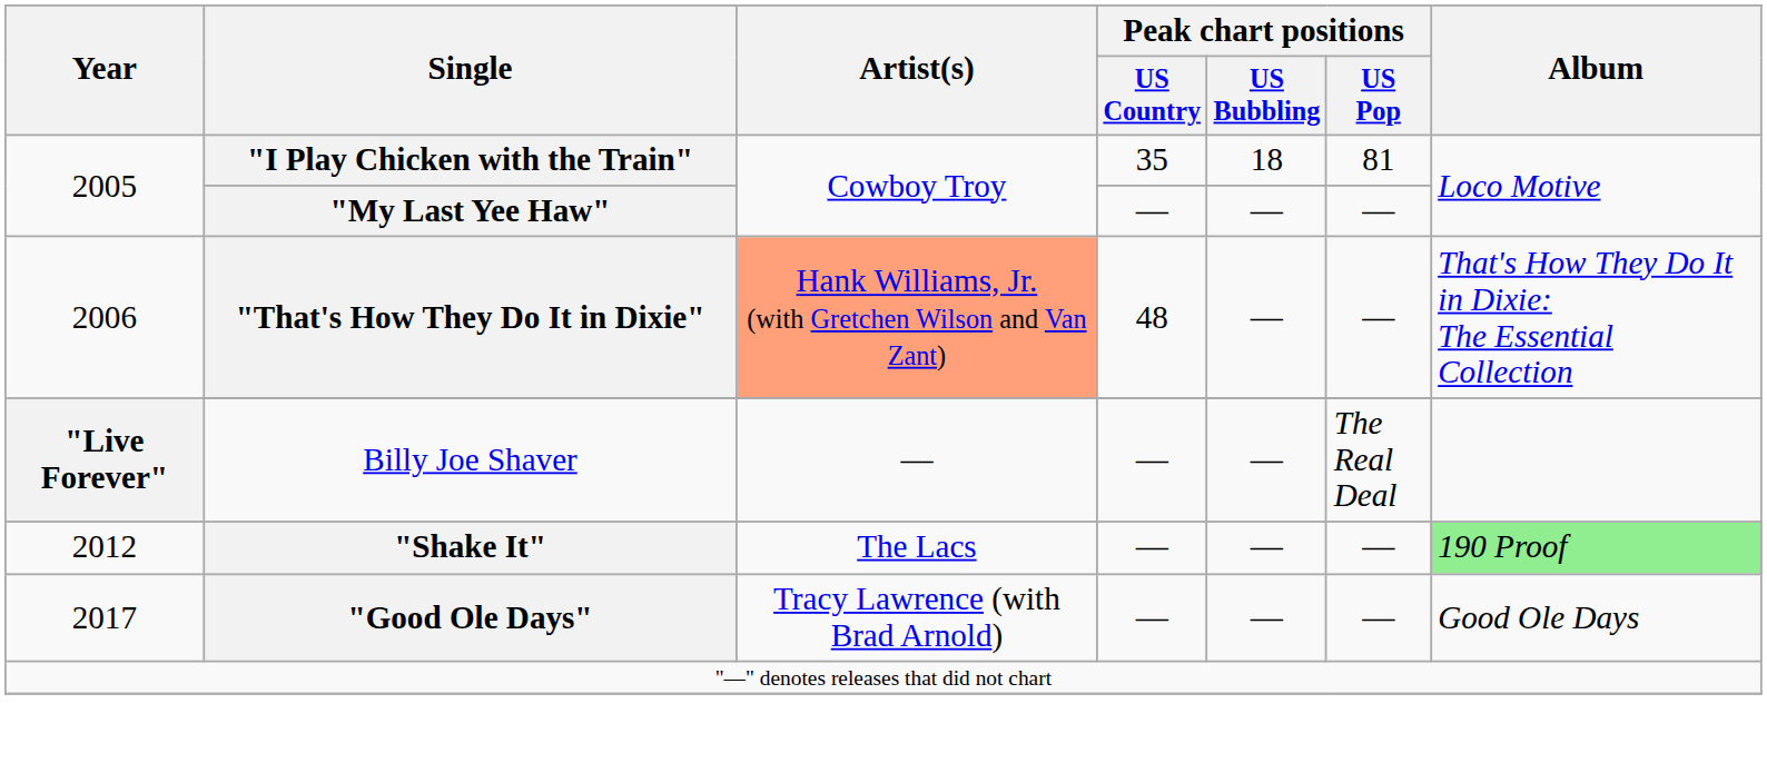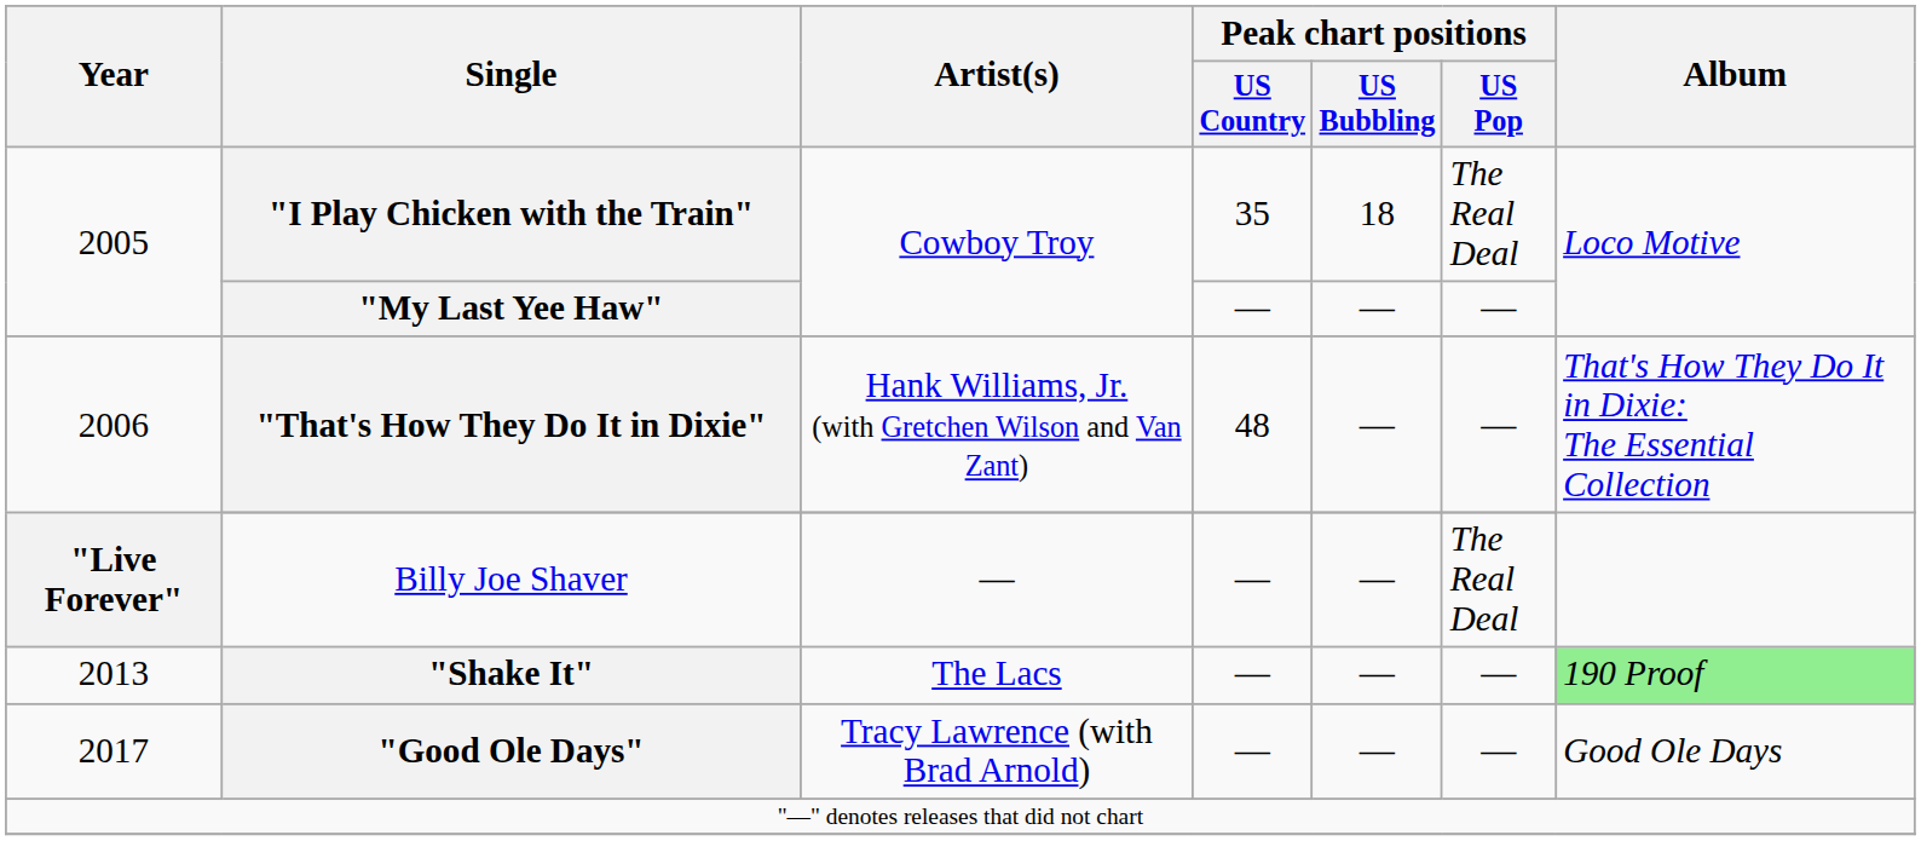"I Play Chicken with the Train" | Peak chart positions / US Pop: 81 -> The Real Deal
"That's How They Do It in Dixie" | Artist(s): lightsalmon background -> no background
"Shake It" | Year: 2012 -> 2013
